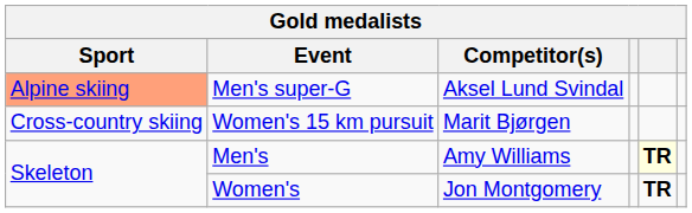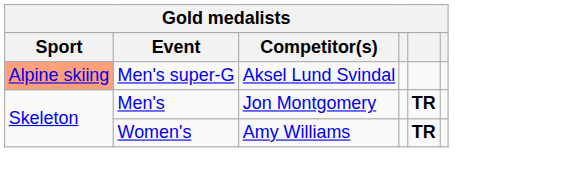- row: Cross-country skiing | Women's 15 km pursuit | Marit Bjørgen
Men's | Competitor(s): Amy Williams -> Jon Montgomery
Men's | column 5: lightyellow background -> no background
Women's | Competitor(s): Jon Montgomery -> Amy Williams
